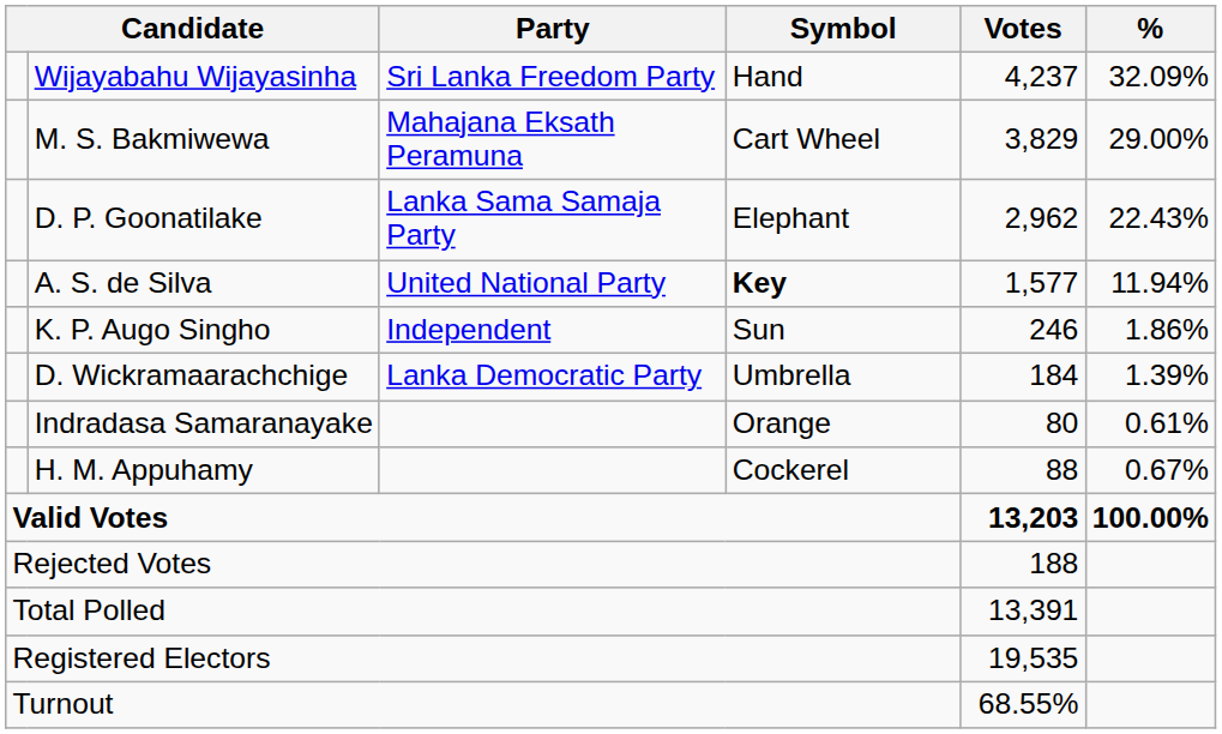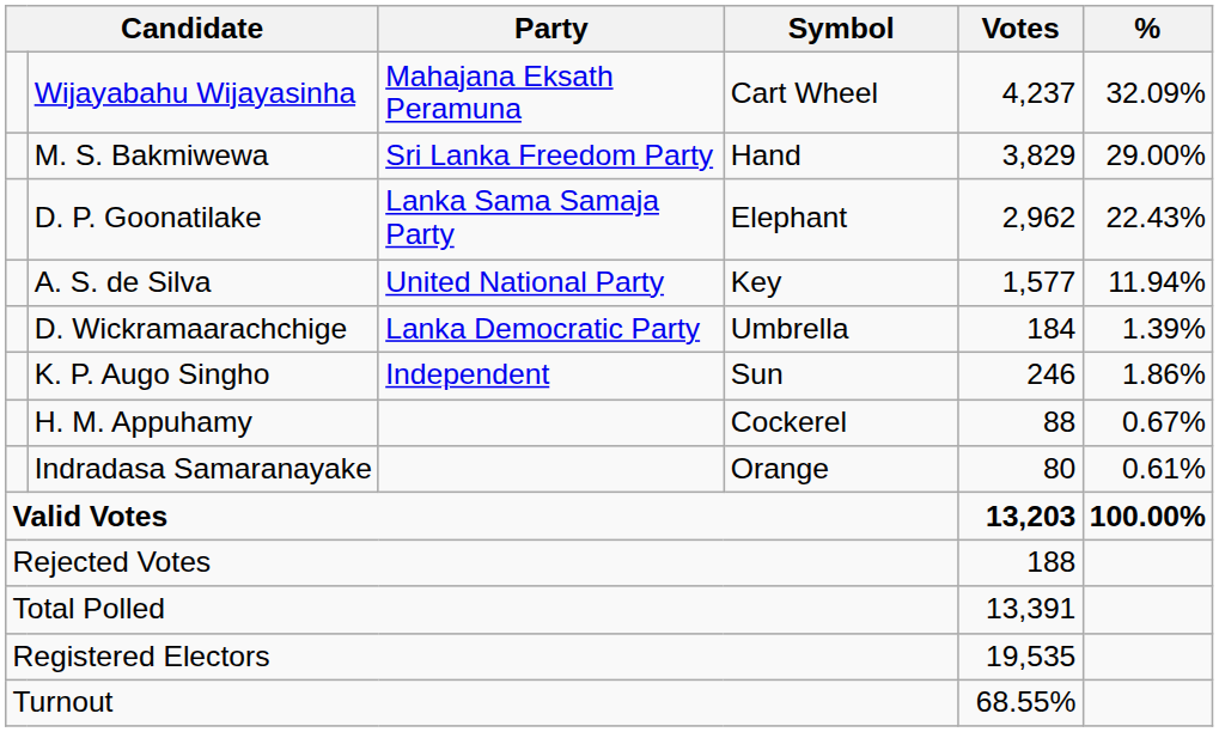Wijayabahu Wijayasinha | Party: Sri Lanka Freedom Party -> Mahajana Eksath Peramuna
Wijayabahu Wijayasinha | Symbol: Hand -> Cart Wheel
M. S. Bakmiwewa | Party: Mahajana Eksath Peramuna -> Sri Lanka Freedom Party
M. S. Bakmiwewa | Symbol: Cart Wheel -> Hand
A. S. de Silva | Symbol: bold -> normal
rows swapped: K. P. Augo Singho <-> D. Wickramaarachchige
rows swapped: H. M. Appuhamy <-> Indradasa Samaranayake
